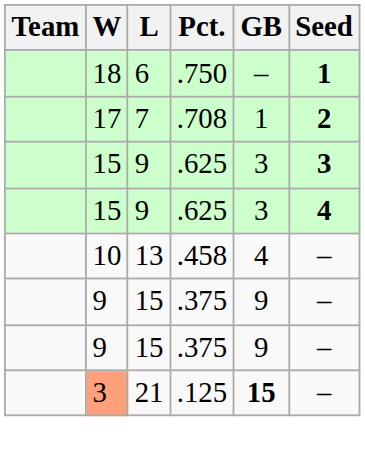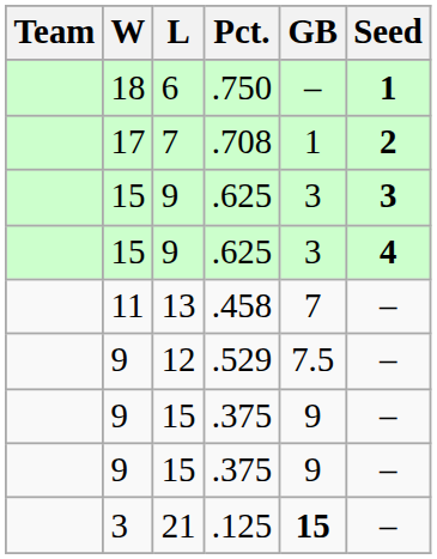13 | W: 10 -> 11
13 | GB: 4 -> 7
+ row: 9 | 12 | .529 | 7.5 | –
21 | W: lightsalmon background -> no background
